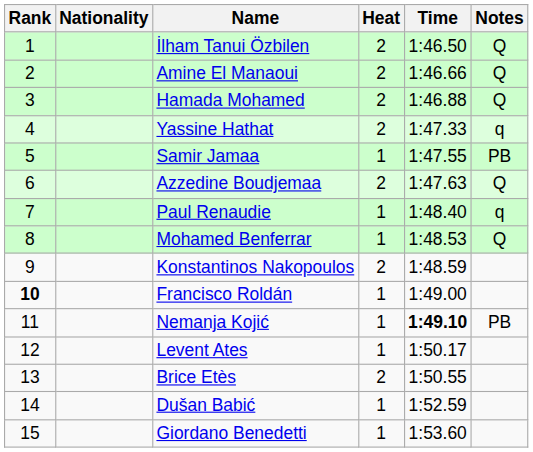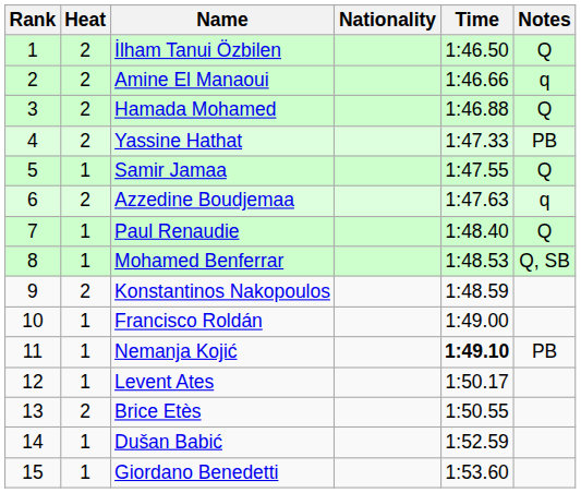columns swapped: Heat <-> Nationality
Amine El Manaoui | Notes: Q -> q
Yassine Hathat | Notes: q -> PB
Samir Jamaa | Notes: PB -> Q
Azzedine Boudjemaa | Notes: Q -> q
Paul Renaudie | Notes: q -> Q
Mohamed Benferrar | Notes: Q -> Q, SB
Francisco Roldán | Rank: bold -> normal
